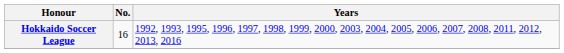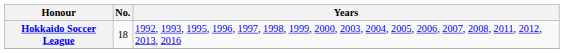Hokkaido Soccer League | No.: 16 -> 18
